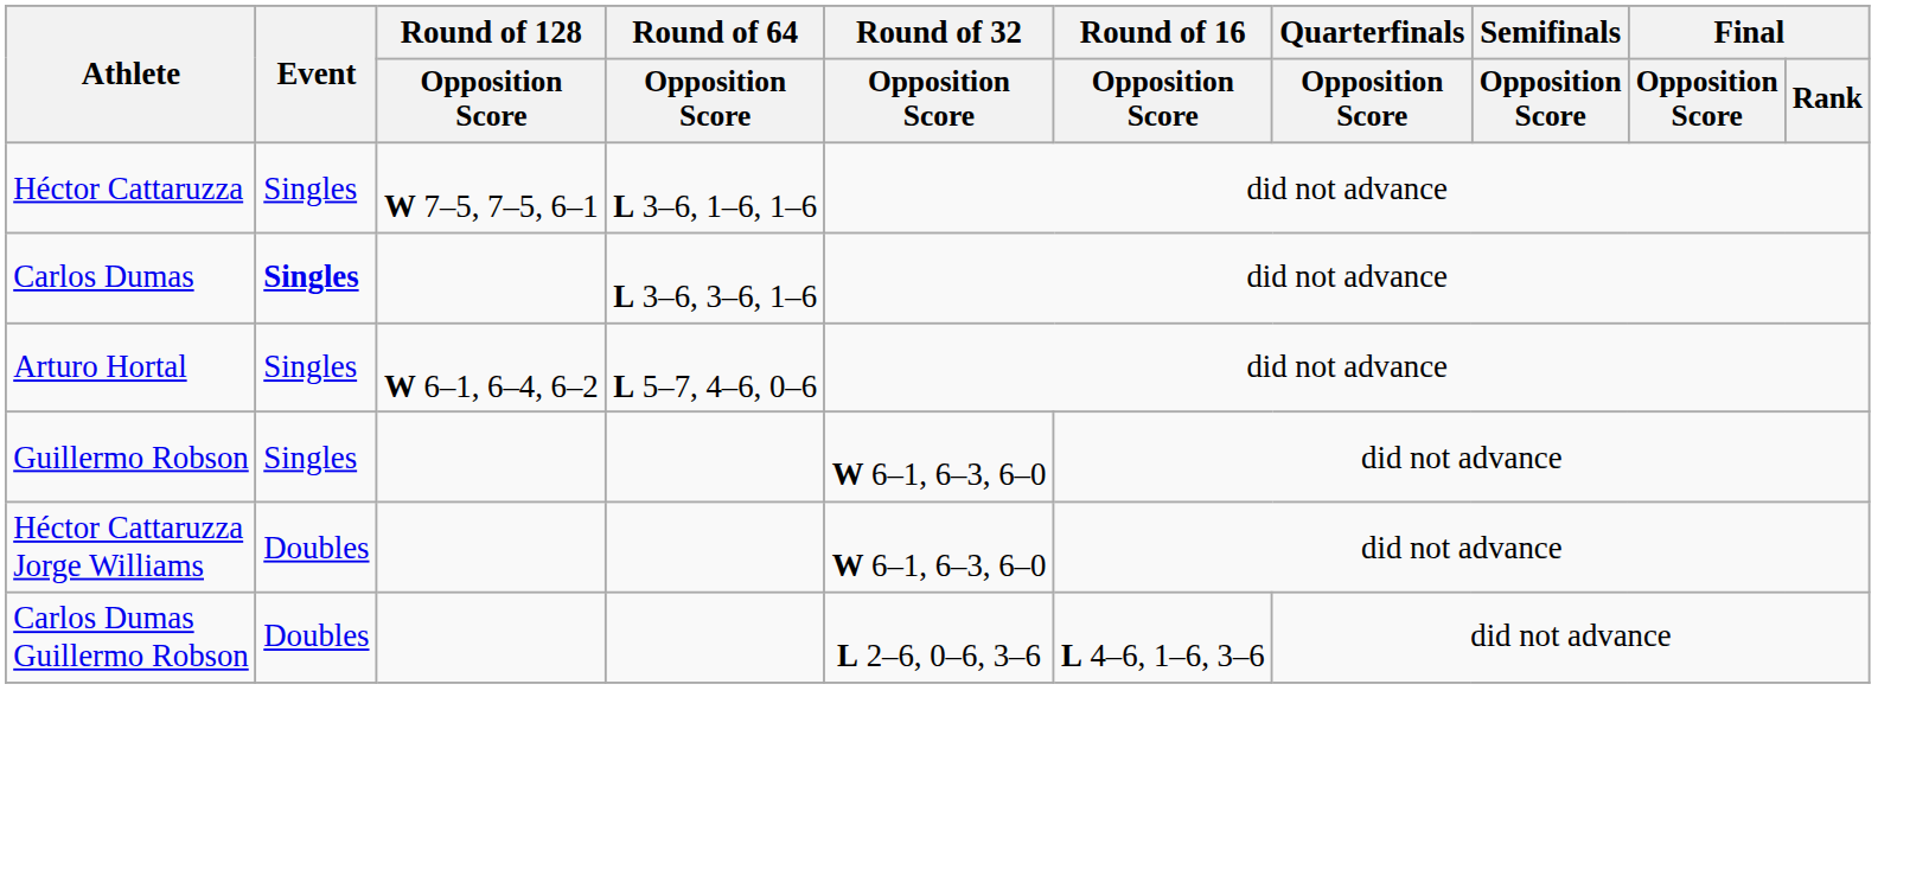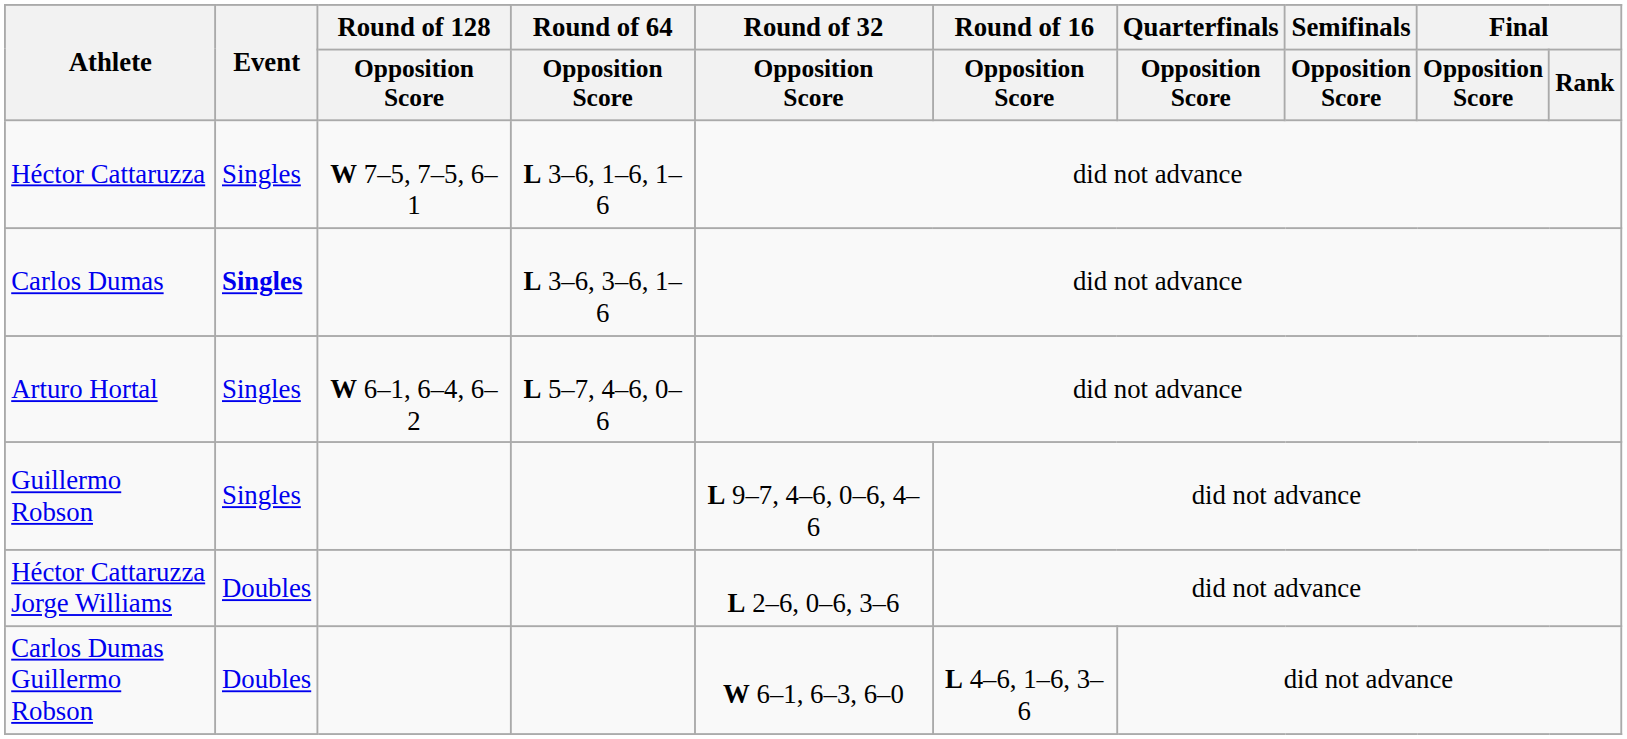Guillermo Robson | Round of 32 / Opposition Score: W 6–1, 6–3, 6–0 -> L 9–7, 4–6, 0–6, 4–6
Héctor Cattaruzza Jorge Williams | Round of 32 / Opposition Score: W 6–1, 6–3, 6–0 -> L 2–6, 0–6, 3–6
Carlos Dumas Guillermo Robson | Round of 32 / Opposition Score: L 2–6, 0–6, 3–6 -> W 6–1, 6–3, 6–0
